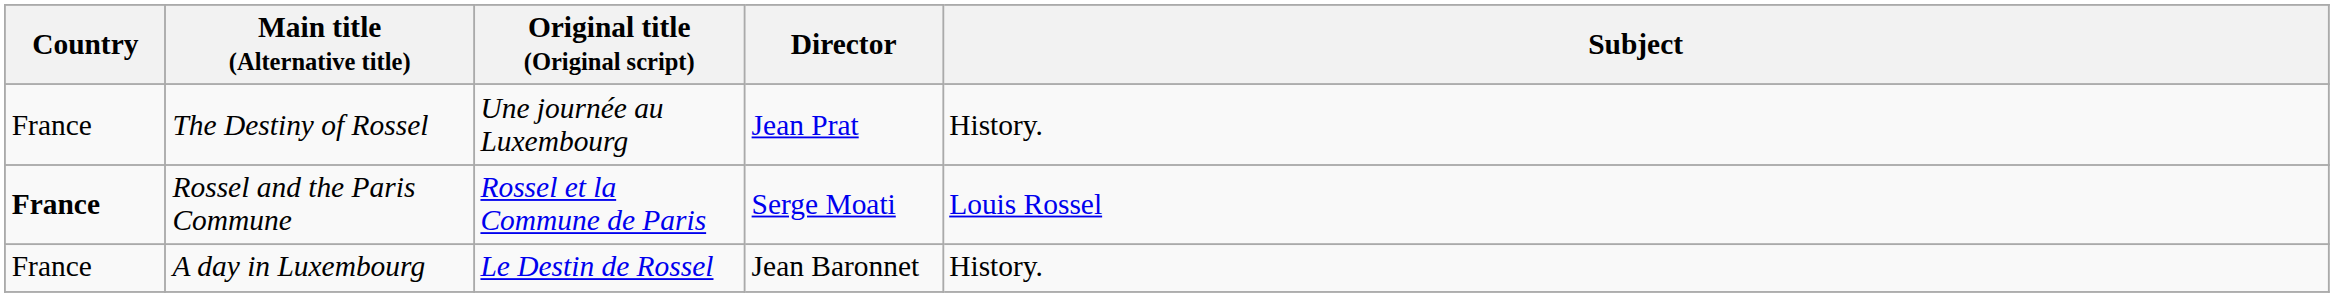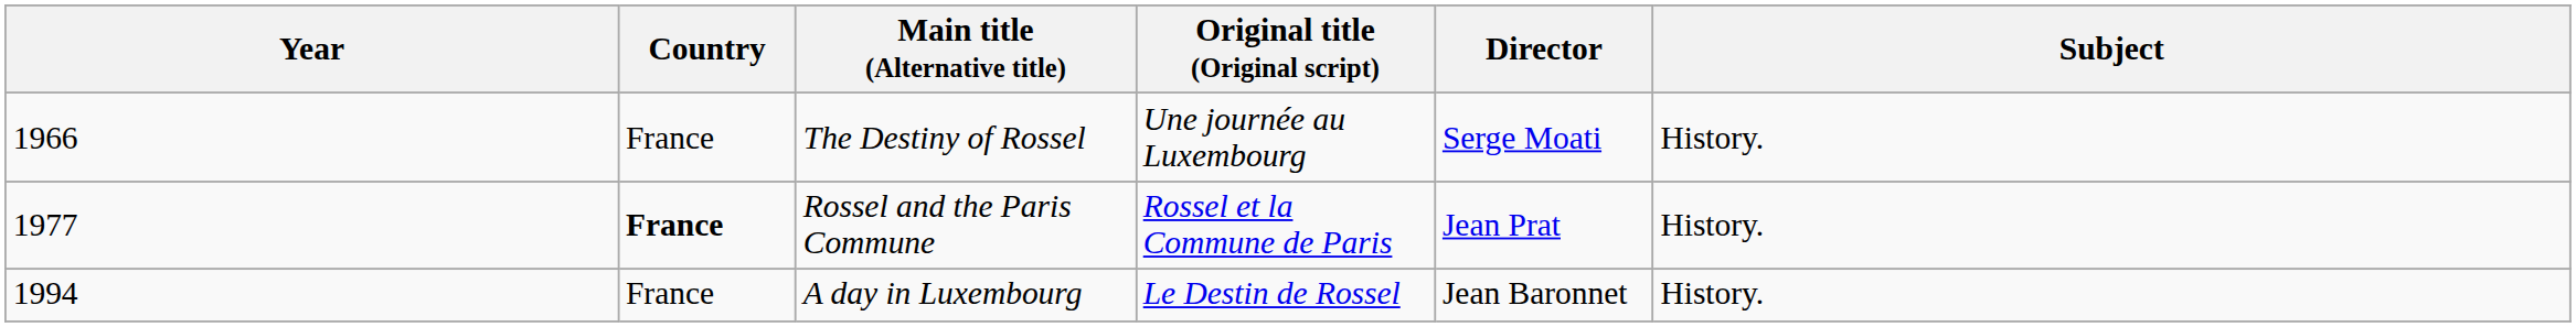+ column: Year | 1966 | 1977 | 1994
The Destiny of Rossel | Director: Jean Prat -> Serge Moati
Rossel and the Paris Commune | Director: Serge Moati -> Jean Prat
Rossel and the Paris Commune | Subject: Louis Rossel -> History.
